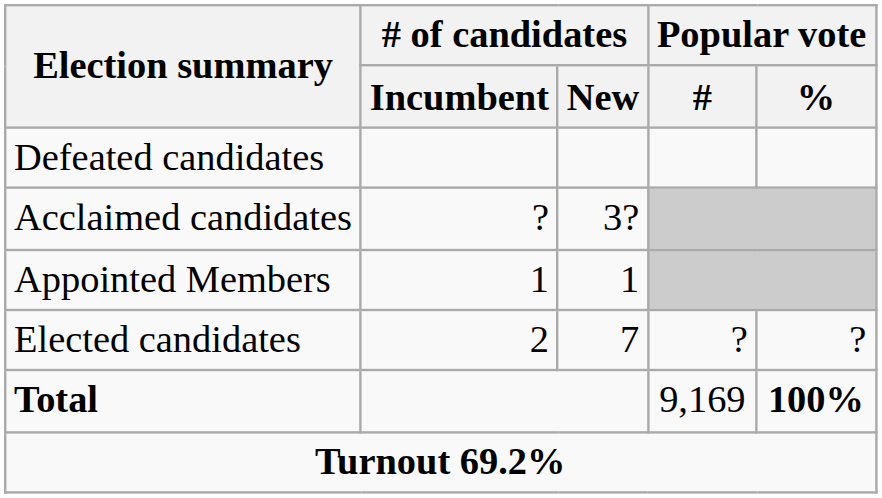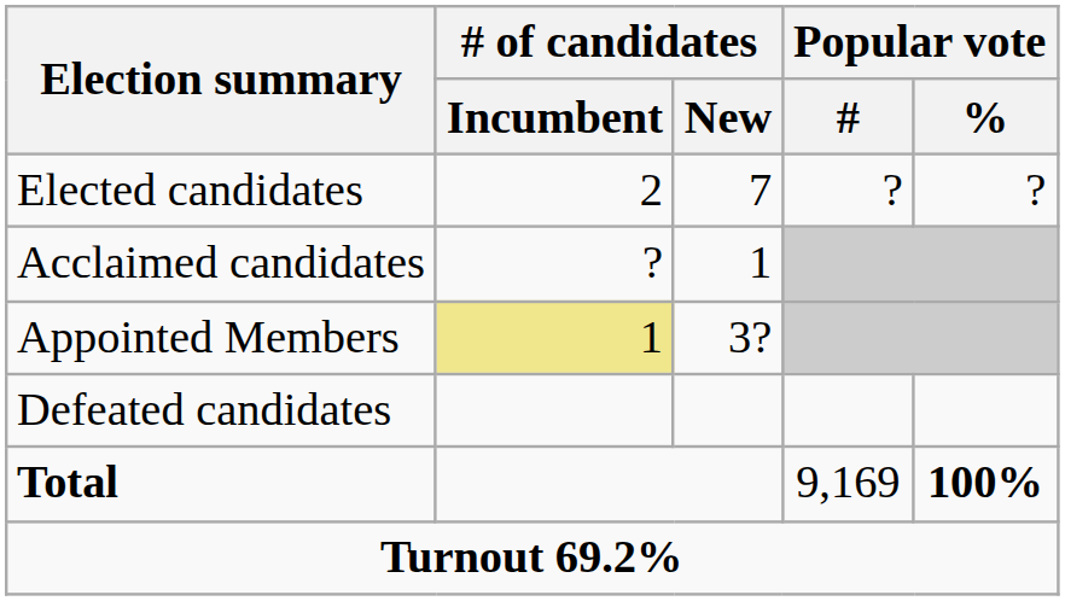rows swapped: Elected candidates <-> Defeated candidates
Acclaimed candidates | # of candidates / New: 3? -> 1
Appointed Members | # of candidates / Incumbent: no background -> khaki background
Appointed Members | # of candidates / New: 1 -> 3?
